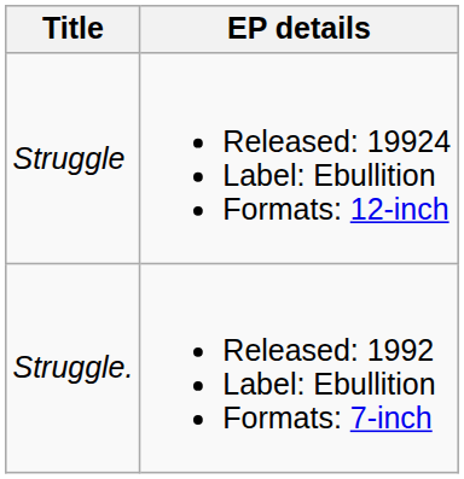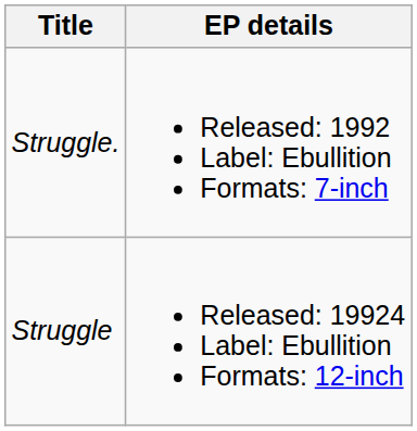rows swapped: Struggle. <-> Struggle
